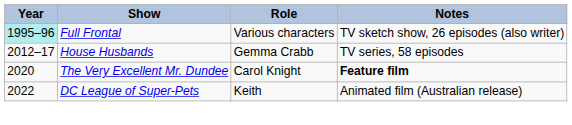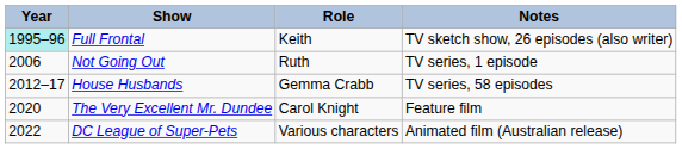Full Frontal | Role: Various characters -> Keith
+ row: 2006 | Not Going Out | Ruth | TV series, 1 episode
The Very Excellent Mr. Dundee | Notes: bold -> normal
DC League of Super-Pets | Role: Keith -> Various characters
